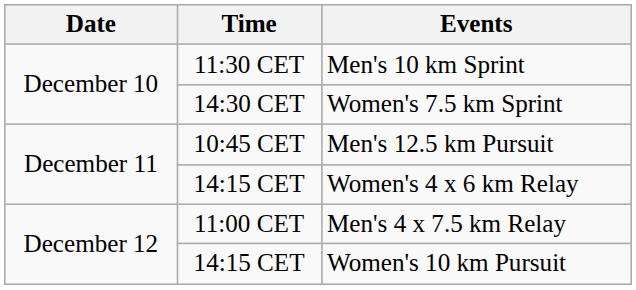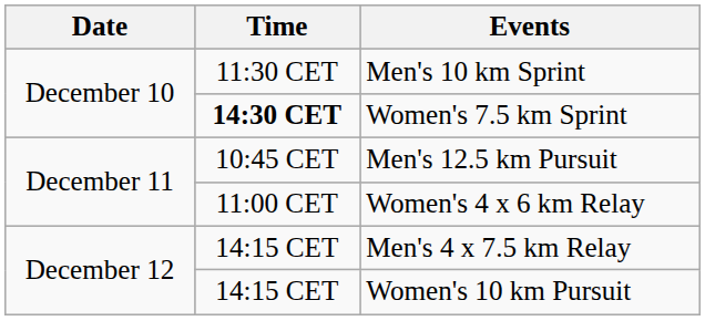Women's 7.5 km Sprint | Time: normal -> bold
Women's 4 x 6 km Relay | Time: 14:15 CET -> 11:00 CET
Men's 4 x 7.5 km Relay | Time: 11:00 CET -> 14:15 CET
